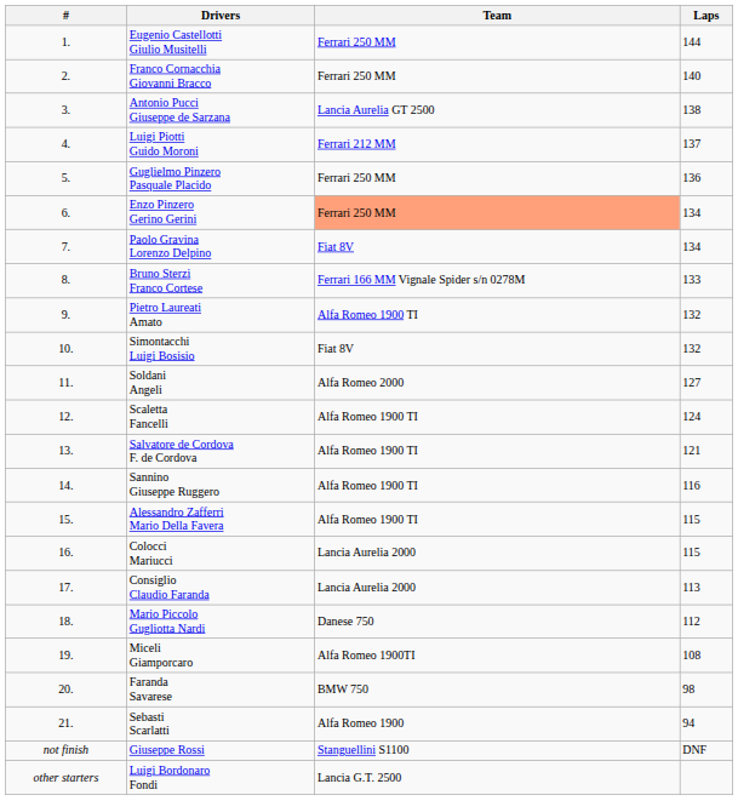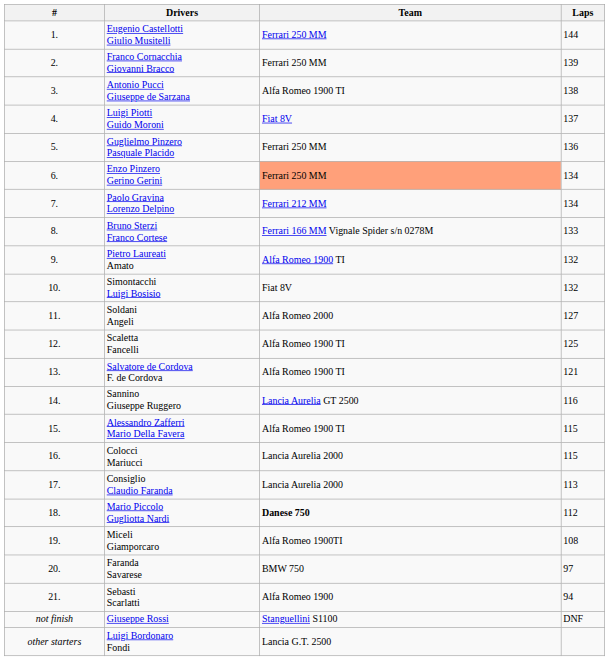Franco Cornacchia Giovanni Bracco | Laps: 140 -> 139
Antonio Pucci Giuseppe de Sarzana | Team: Lancia Aurelia GT 2500 -> Alfa Romeo 1900 TI
Luigi Piotti Guido Moroni | Team: Ferrari 212 MM -> Fiat 8V
Paolo Gravina Lorenzo Delpino | Team: Fiat 8V -> Ferrari 212 MM
Scaletta Fancelli | Laps: 124 -> 125
Sannino Giuseppe Ruggero | Team: Alfa Romeo 1900 TI -> Lancia Aurelia GT 2500
Mario Piccolo Gugliotta Nardi | Team: normal -> bold
Faranda Savarese | Laps: 98 -> 97
